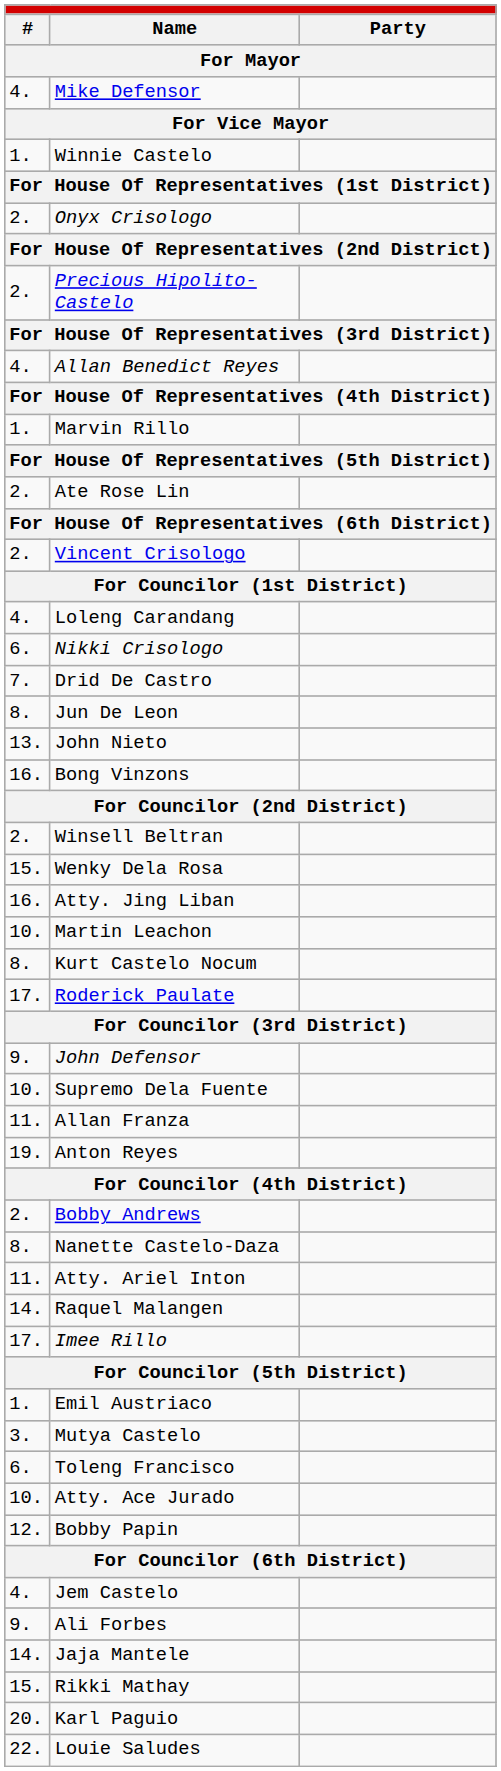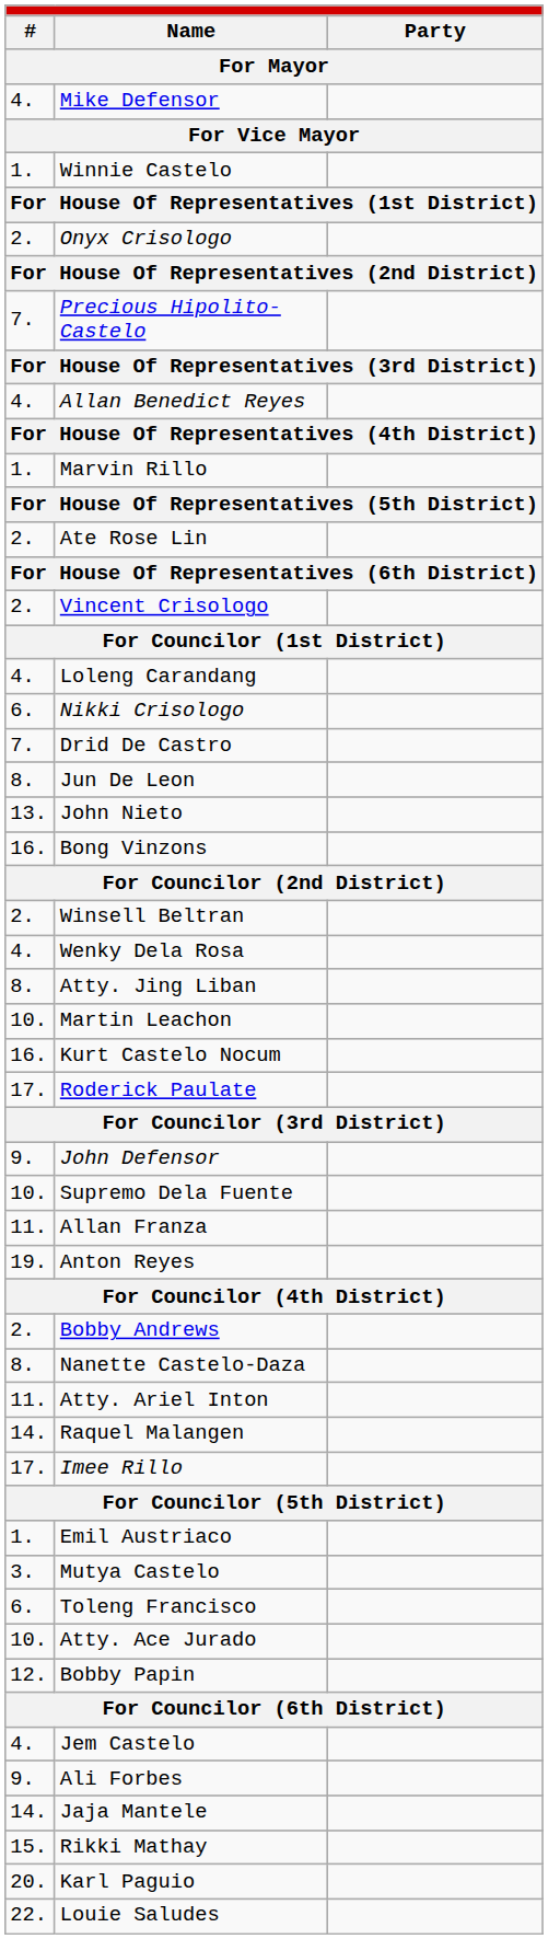Precious Hipolito-Castelo | column 1: 2. -> 7.
Wenky Dela Rosa | column 1: 15. -> 4.
Atty. Jing Liban | column 1: 16. -> 8.
Kurt Castelo Nocum | column 1: 8. -> 16.
